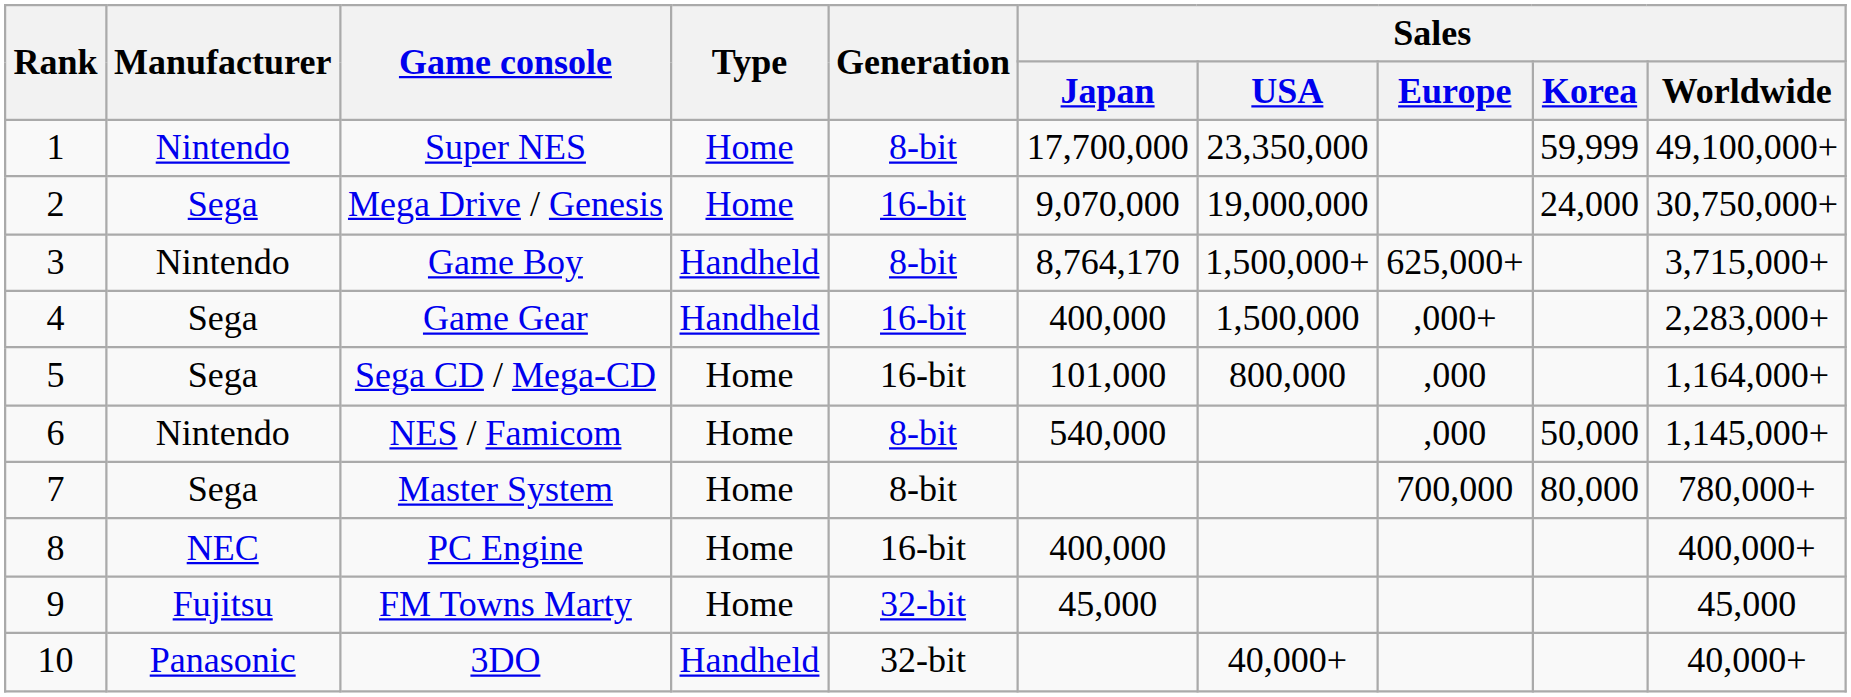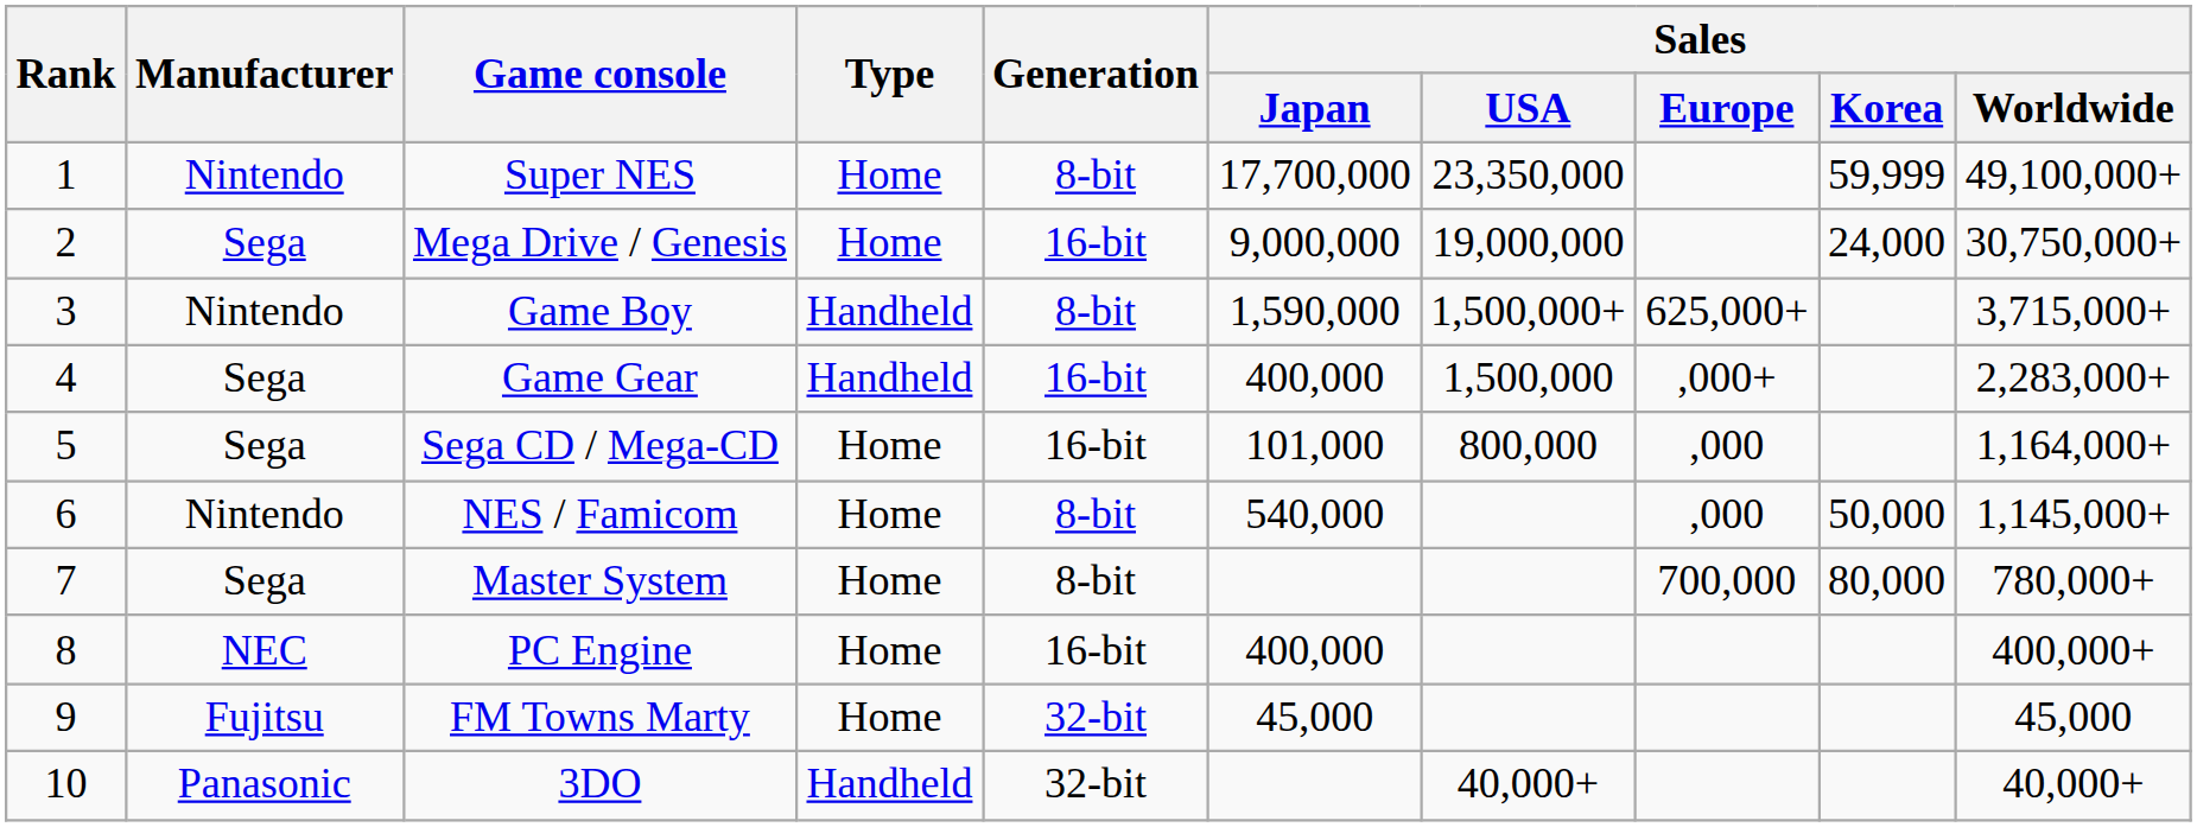Mega Drive / Genesis | Sales / Japan: 9,070,000 -> 9,000,000
Game Boy | Sales / Japan: 8,764,170 -> 1,590,000
